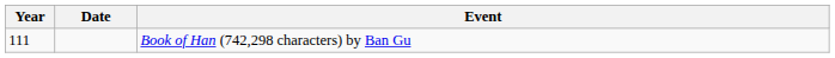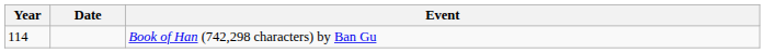Book of Han (742,298 characters) by Ban Gu | Year: 111 -> 114
